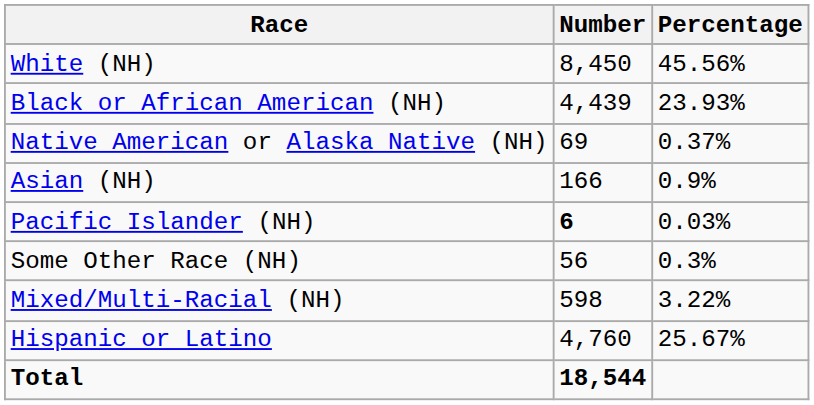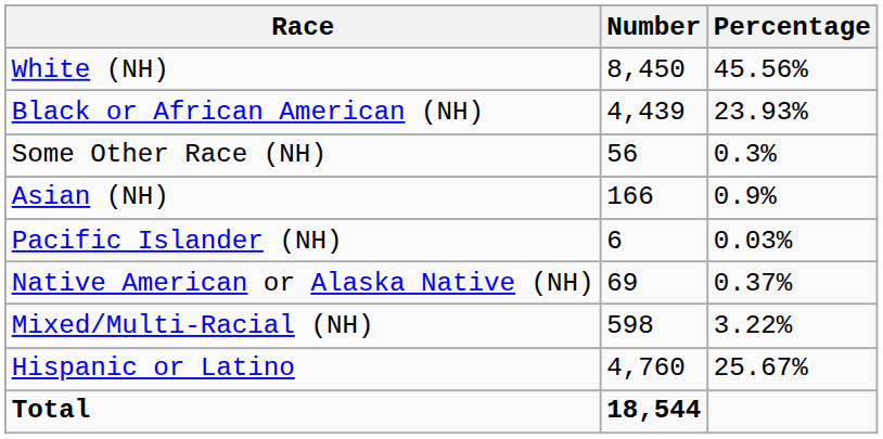rows swapped: Native American or Alaska Native (NH) <-> Some Other Race (NH)
Pacific Islander (NH) | Number: bold -> normal
